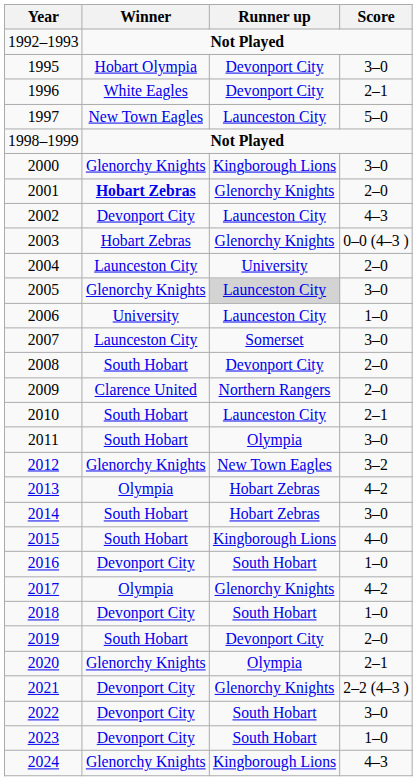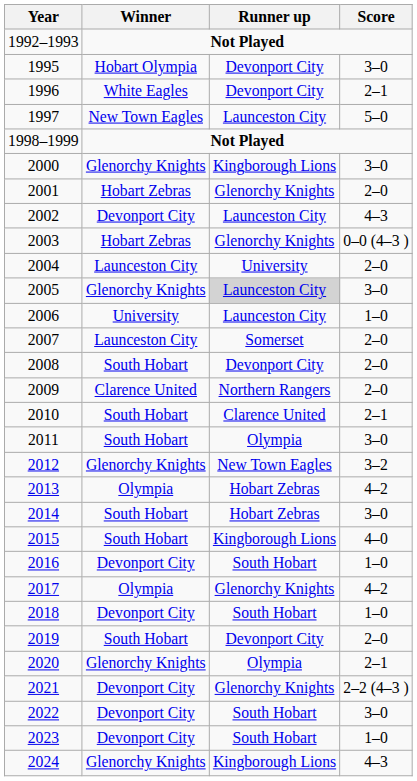2001 | Winner: bold -> normal
2007 | Score: 3–0 -> 2–0
2010 | Runner up: Launceston City -> Clarence United
